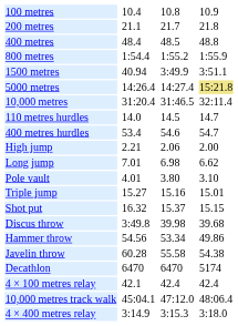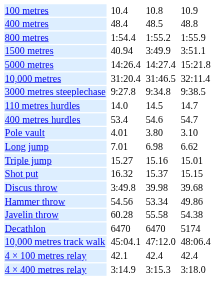- row: 200 metres | 21.1 | 21.7 | 21.8
5000 metres | column 7: khaki background -> no background
+ row: 3000 metres steeplechase | 9:27.8 | 9:34.8 | 9:38.5
- row: High jump | 2.21 | 2.06 | 2.00
rows swapped: Pole vault <-> Long jump
rows swapped: 10,000 metres track walk <-> 4 × 100 metres relay
